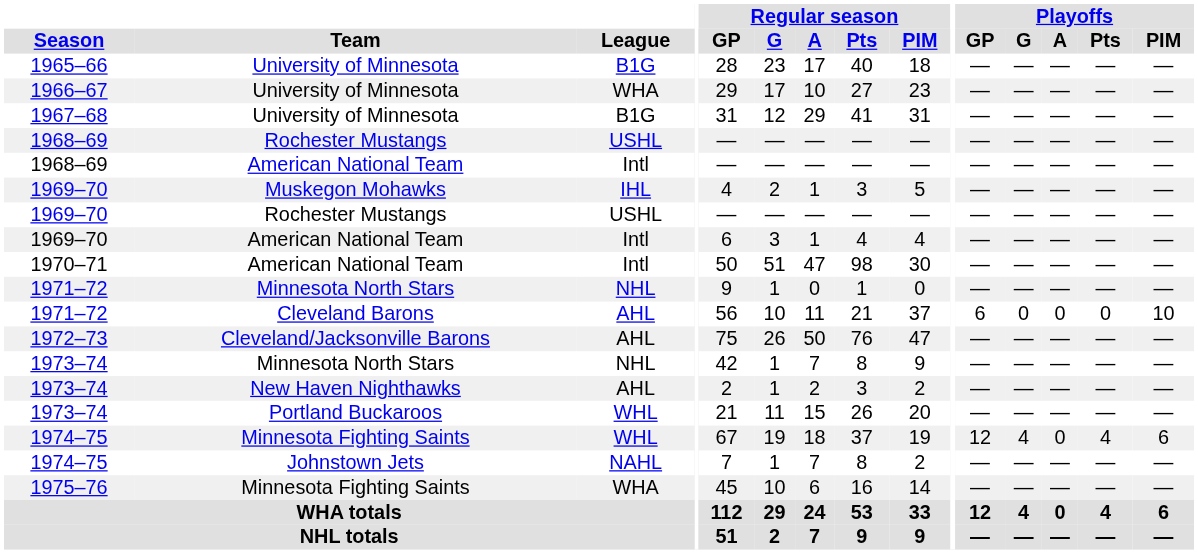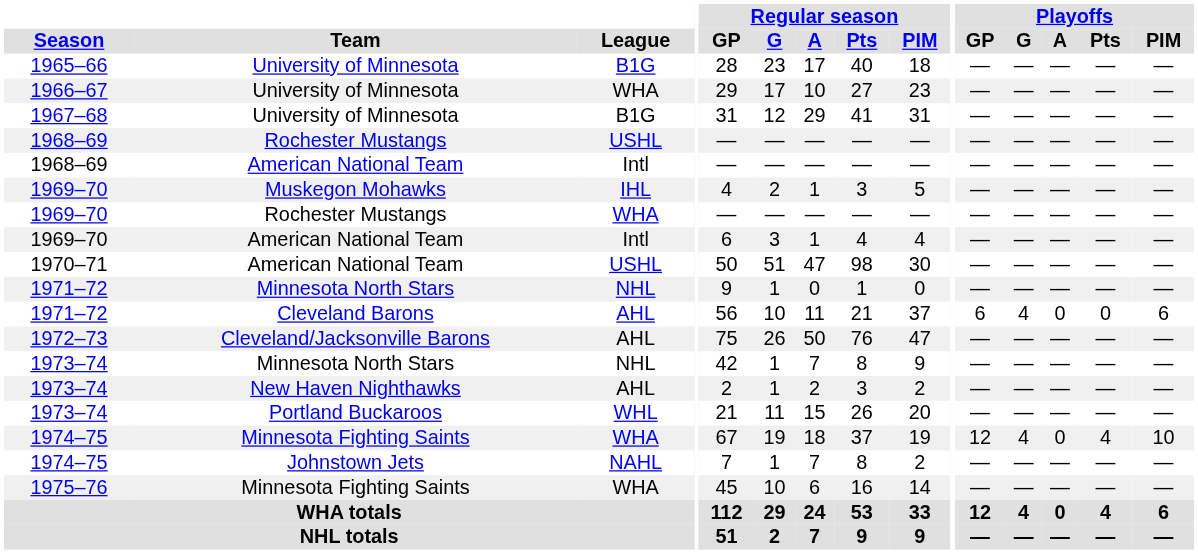1969–70 / Rochester Mustangs | League: USHL -> WHA
1970–71 | League: Intl -> USHL
1971–72 / Cleveland Barons | Playoffs / G: 0 -> 4
1971–72 / Cleveland Barons | Playoffs / PIM: 10 -> 6
1974–75 / Minnesota Fighting Saints | League: WHL -> WHA
1974–75 / Minnesota Fighting Saints | Playoffs / PIM: 6 -> 10
